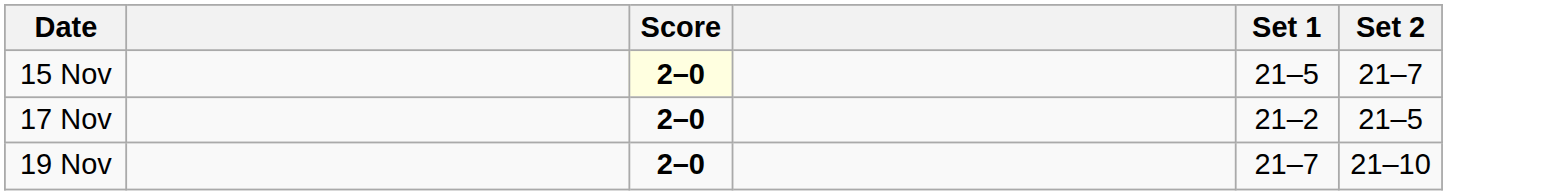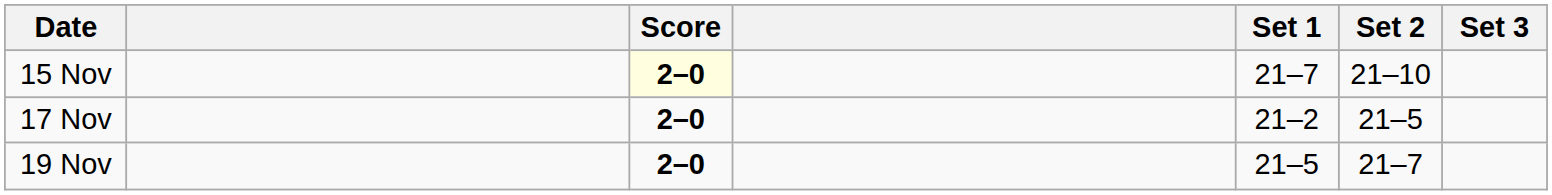+ column: Set 3
15 Nov | Set 1: 21–5 -> 21–7
15 Nov | Set 2: 21–7 -> 21–10
19 Nov | Set 1: 21–7 -> 21–5
19 Nov | Set 2: 21–10 -> 21–7
